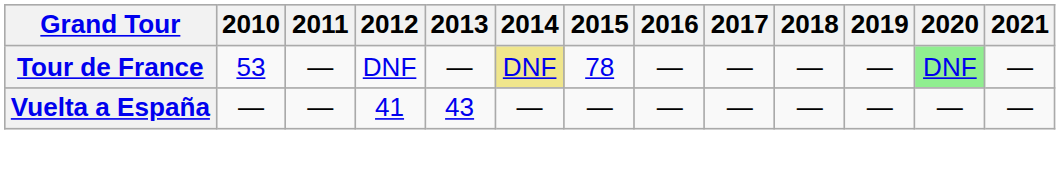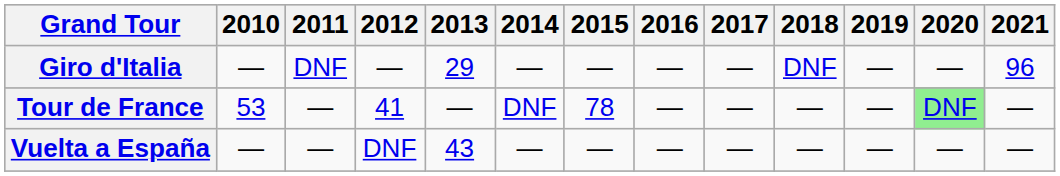+ row: Giro d'Italia | — | DNF | — | 29 | — | — | — | — | DNF | — | — | 96
Tour de France | 2012: DNF -> 41
Tour de France | 2014: khaki background -> no background
Vuelta a España | 2012: 41 -> DNF
